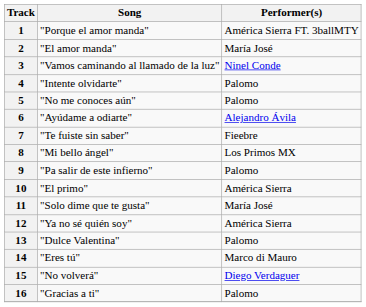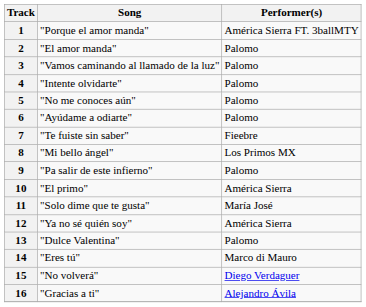2 | Performer(s): María José -> Palomo
3 | Performer(s): Ninel Conde -> Palomo
6 | Performer(s): Alejandro Ávila -> Palomo
16 | Performer(s): Palomo -> Alejandro Ávila
